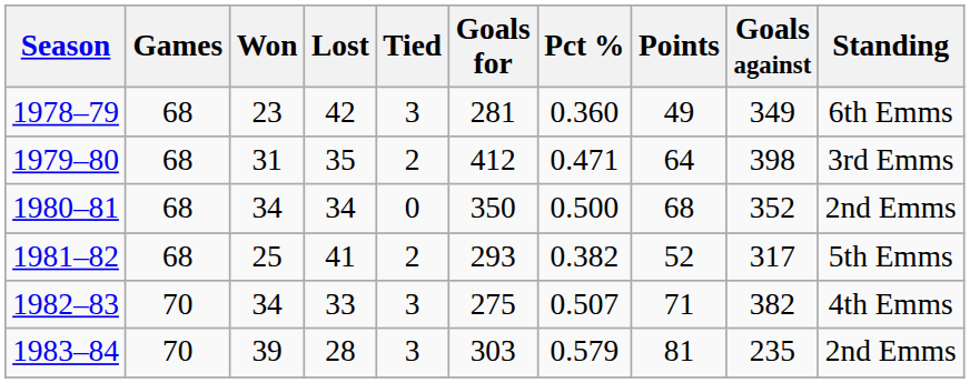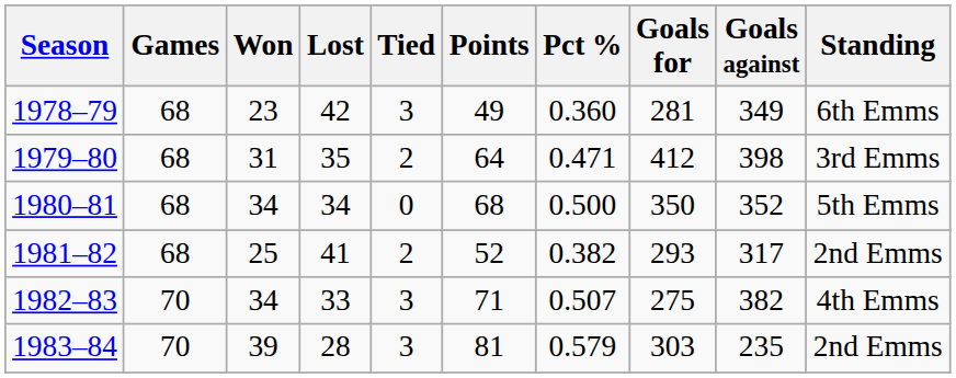columns swapped: Points <-> Goals for
1980–81 | Standing: 2nd Emms -> 5th Emms
1981–82 | Standing: 5th Emms -> 2nd Emms
